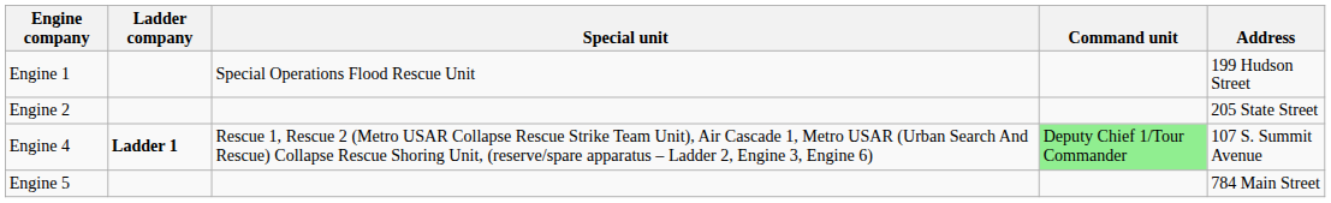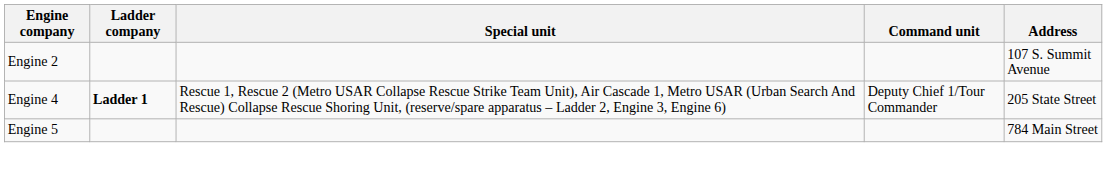- row: Engine 1 | Special Operations Flood Rescue Unit | 199 Hudson Street
Engine 2 | Address: 205 State Street -> 107 S. Summit Avenue
Engine 4 | Command unit: lightgreen background -> no background
Engine 4 | Address: 107 S. Summit Avenue -> 205 State Street
